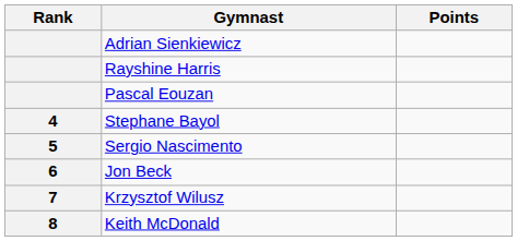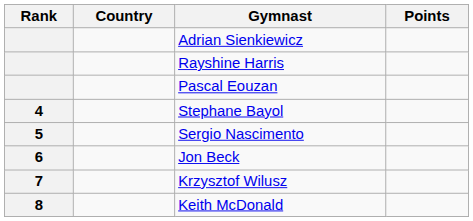+ column: Country
